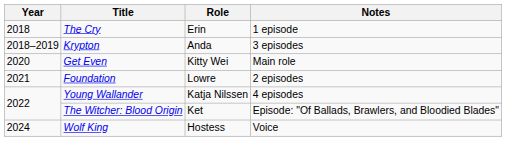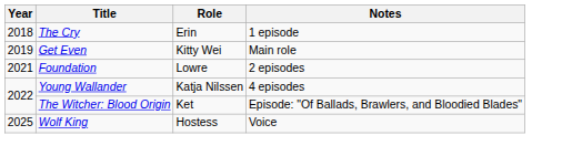- row: 2018–2019 | Krypton | Anda | 3 episodes
Get Even | Year: 2020 -> 2019
Wolf King | Year: 2024 -> 2025
